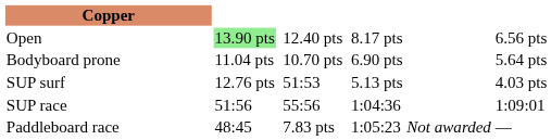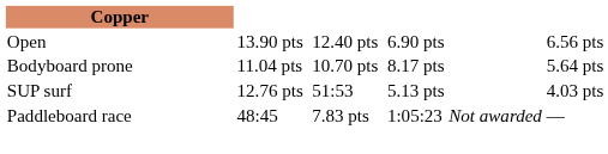Open | column 3: lightgreen background -> no background
Open | column 7: 8.17 pts -> 6.90 pts
Bodyboard prone | column 7: 6.90 pts -> 8.17 pts
- row: SUP race | 51:56 | 55:56 | 1:04:36 | 1:09:01
